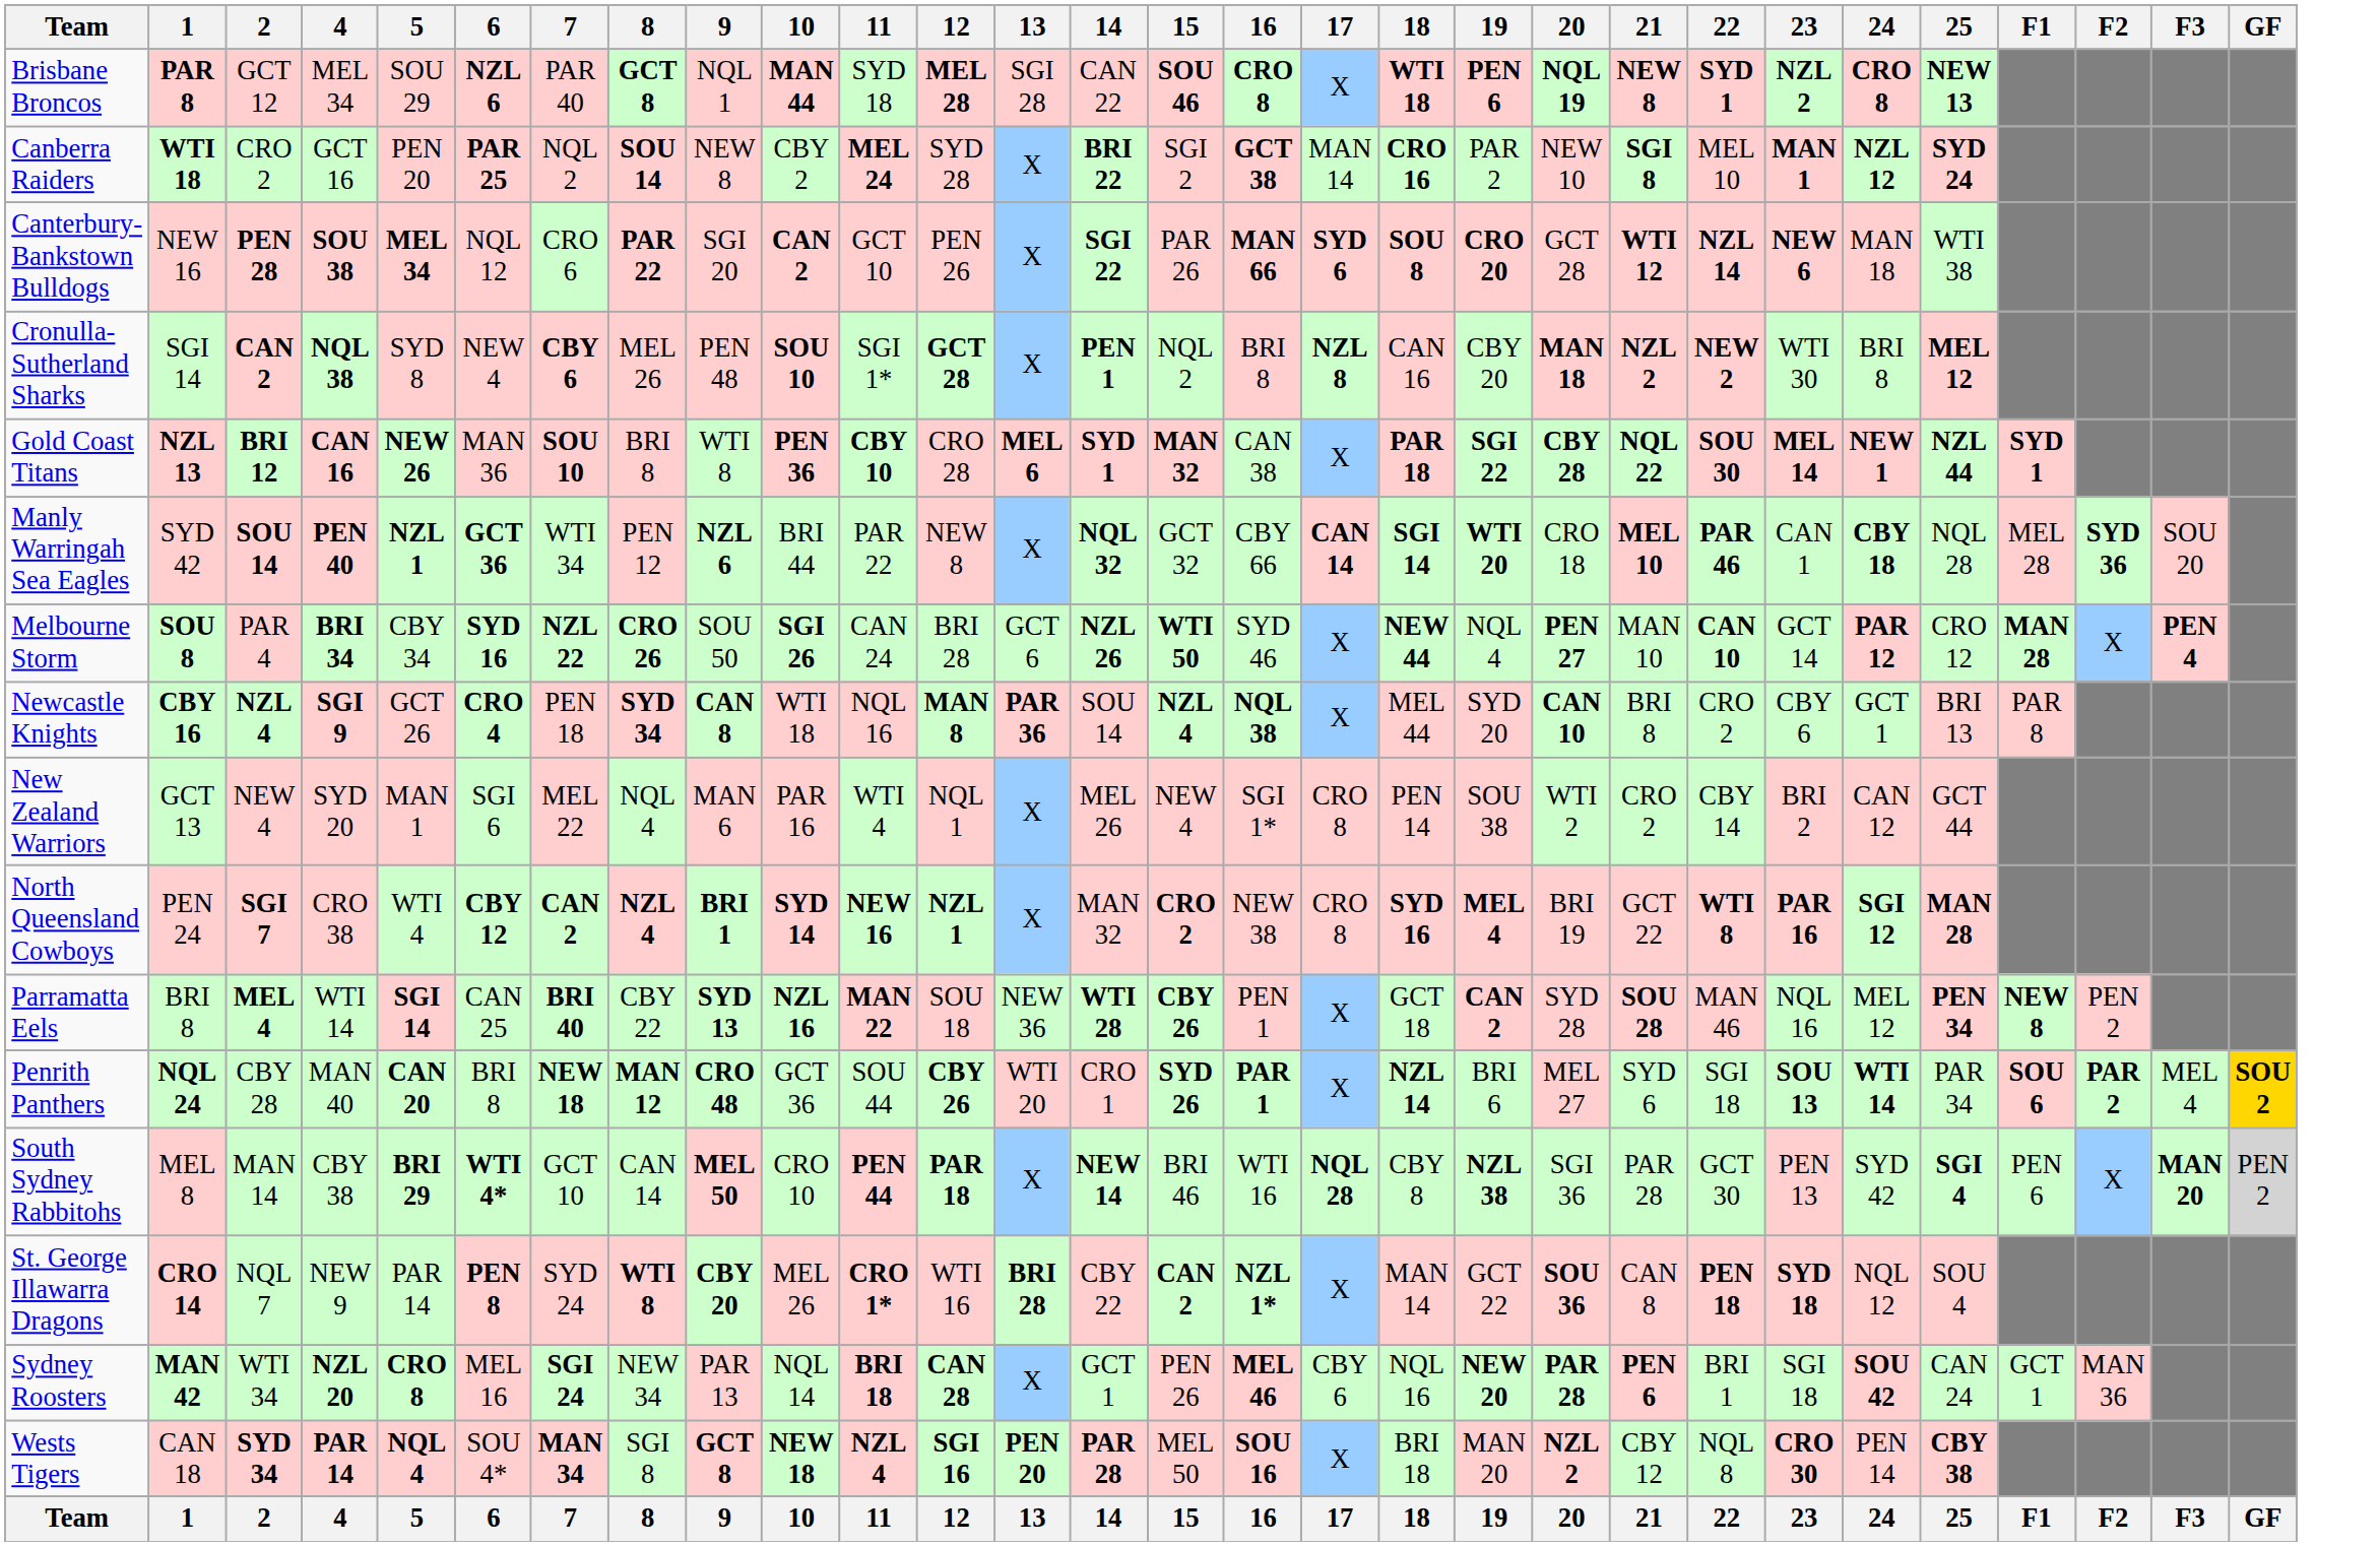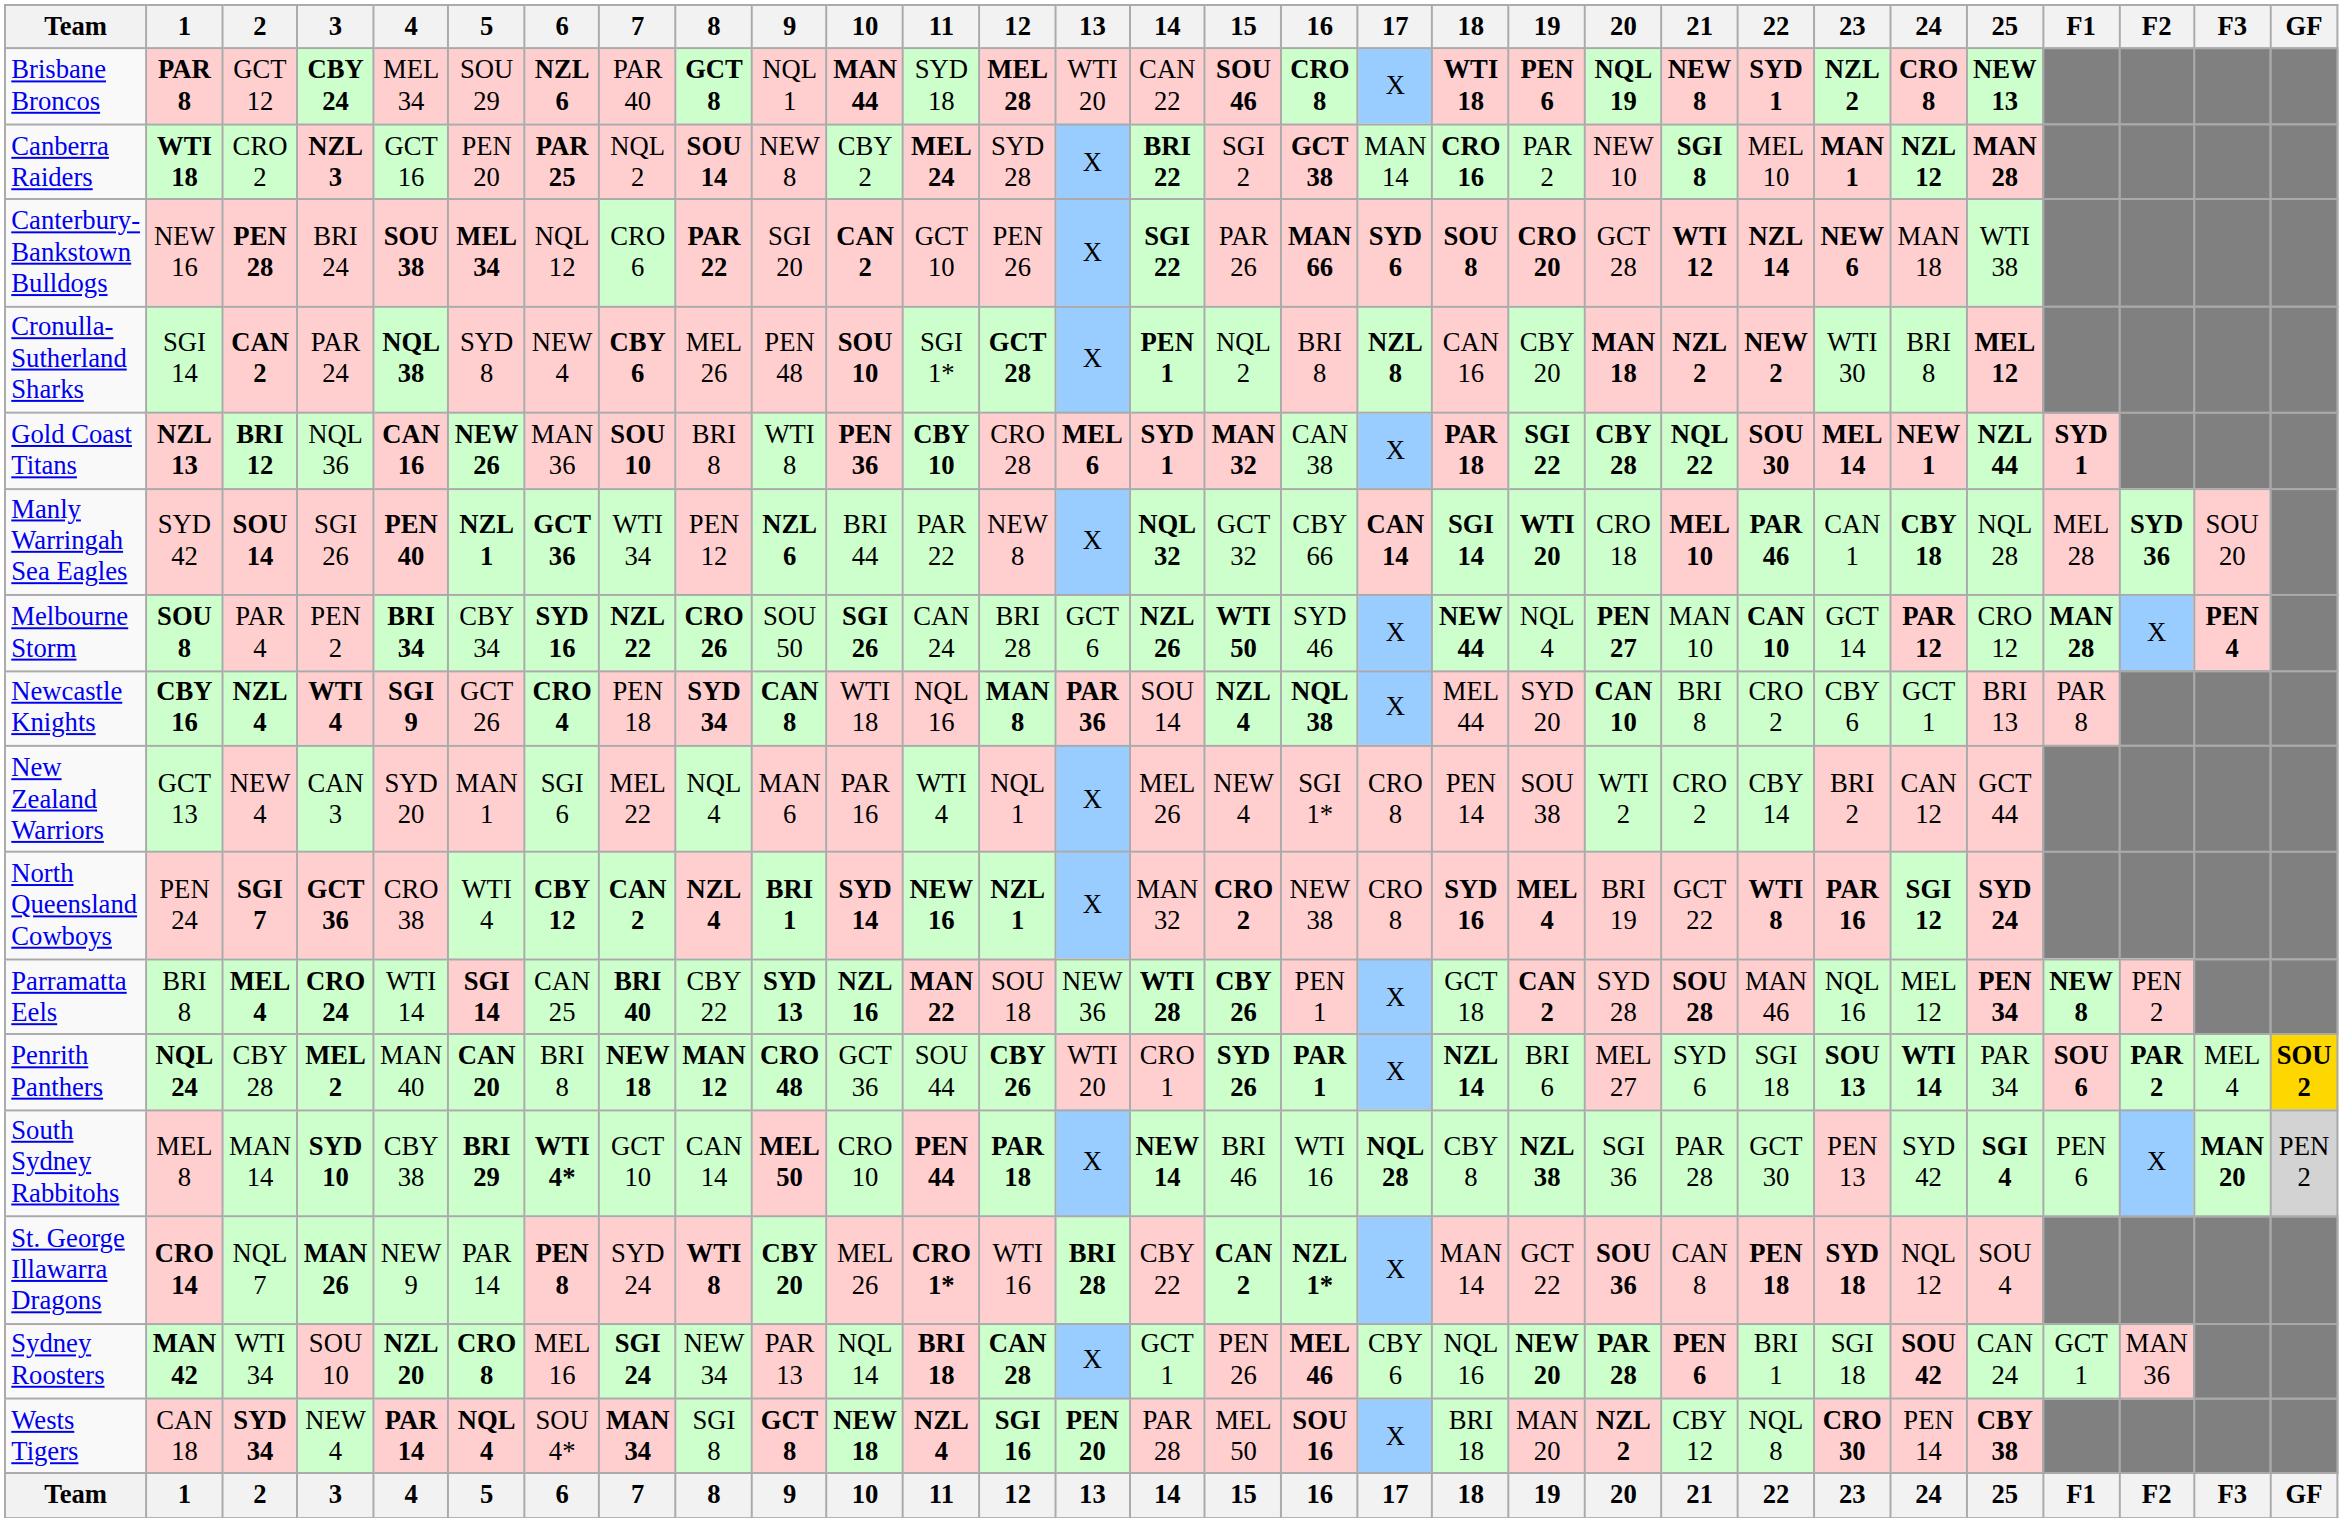+ column: 3 | CBY 24 | NZL 3 | BRI 24 | PAR 24 | NQL 36 | SGI 26 | PEN 2 | WTI 4 | CAN 3 | GCT 36 | CRO 24 | MEL 2 | SYD 10 | MAN 26 | SOU 10 | NEW 4 | 3
Brisbane Broncos | 13: SGI 28 -> WTI 20
Canberra Raiders | 25: SYD 24 -> MAN 28
North Queensland Cowboys | 25: MAN 28 -> SYD 24
Wests Tigers | 14: bold -> normal
